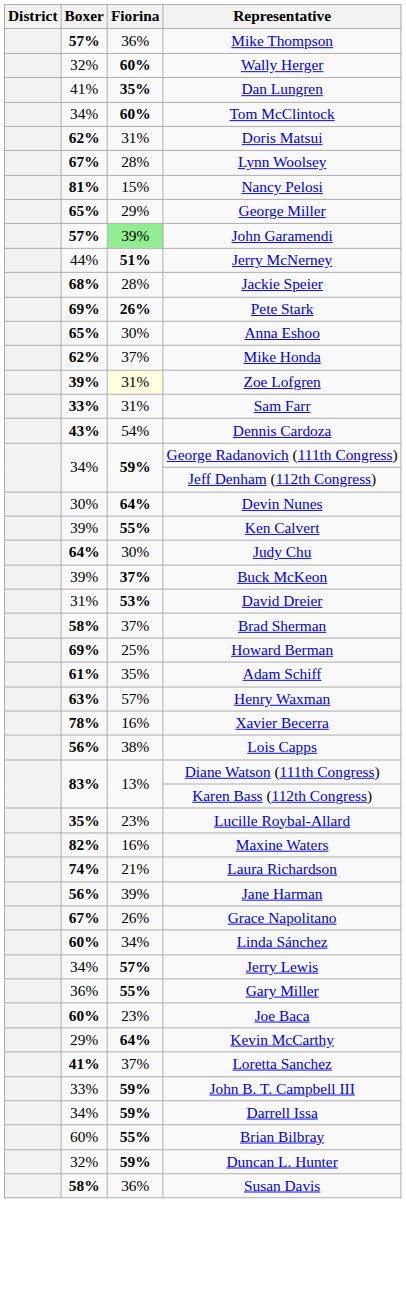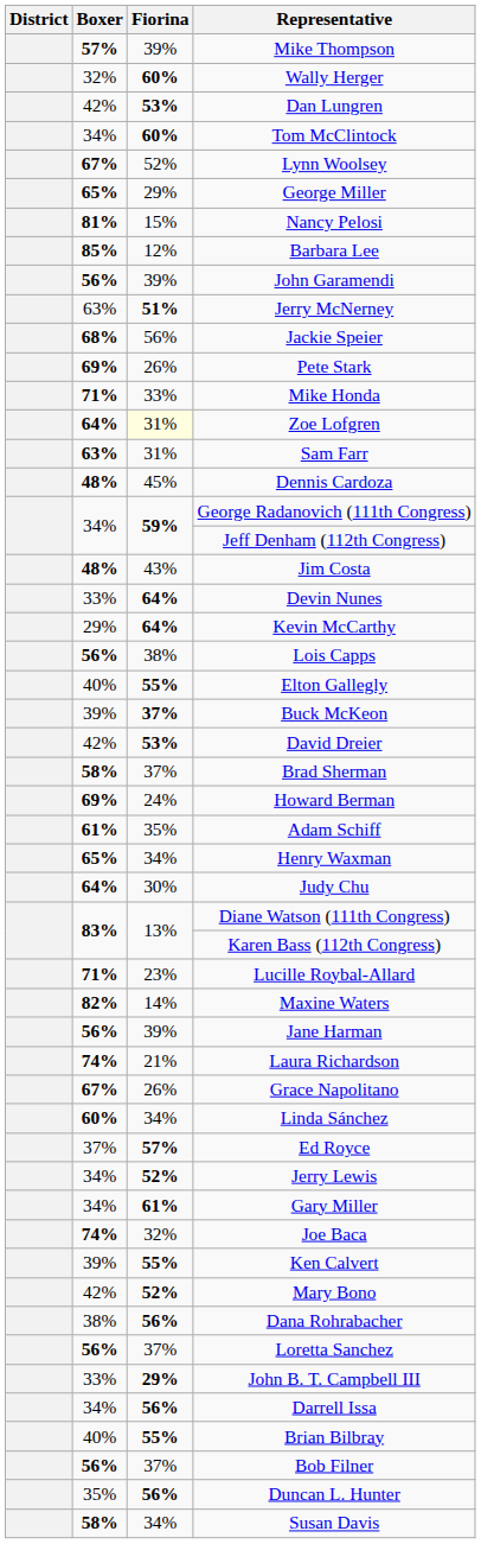Mike Thompson | Fiorina: 36% -> 39%
Dan Lungren | Boxer: 41% -> 42%
Dan Lungren | Fiorina: 35% -> 53%
- row: 62% | 31% | Doris Matsui
Lynn Woolsey | Fiorina: 28% -> 52%
rows swapped: George Miller <-> Nancy Pelosi
+ row: 85% | 12% | Barbara Lee
John Garamendi | Boxer: 57% -> 56%
John Garamendi | Fiorina: lightgreen background -> no background
Jerry McNerney | Boxer: 44% -> 63%
Jackie Speier | Fiorina: 28% -> 56%
Pete Stark | Fiorina: bold -> normal
- row: 65% | 30% | Anna Eshoo
Mike Honda | Boxer: 62% -> 71%
Mike Honda | Fiorina: 37% -> 33%
Zoe Lofgren | Boxer: 39% -> 64%
Sam Farr | Boxer: 33% -> 63%
Dennis Cardoza | Boxer: 43% -> 48%
Dennis Cardoza | Fiorina: 54% -> 45%
+ row: 48% | 43% | Jim Costa
Devin Nunes | Boxer: 30% -> 33%
rows swapped: Kevin McCarthy <-> Ken Calvert
rows swapped: Lois Capps <-> Judy Chu
+ row: 40% | 55% | Elton Gallegly
David Dreier | Boxer: 31% -> 42%
Howard Berman | Fiorina: 25% -> 24%
Henry Waxman | Boxer: 63% -> 65%
Henry Waxman | Fiorina: 57% -> 34%
- row: 78% | 16% | Xavier Becerra
Lucille Roybal-Allard | Boxer: 35% -> 71%
Maxine Waters | Fiorina: 16% -> 14%
rows swapped: Jane Harman <-> Laura Richardson
+ row: 37% | 57% | Ed Royce
Jerry Lewis | Fiorina: 57% -> 52%
Gary Miller | Boxer: 36% -> 34%
Gary Miller | Fiorina: 55% -> 61%
Joe Baca | Boxer: 60% -> 74%
Joe Baca | Fiorina: 23% -> 32%
+ row: 42% | 52% | Mary Bono
+ row: 38% | 56% | Dana Rohrabacher
Loretta Sanchez | Boxer: 41% -> 56%
John B. T. Campbell III | Fiorina: 59% -> 29%
Darrell Issa | Fiorina: 59% -> 56%
Brian Bilbray | Boxer: 60% -> 40%
+ row: 56% | 37% | Bob Filner
Duncan L. Hunter | Boxer: 32% -> 35%
Duncan L. Hunter | Fiorina: 59% -> 56%
Susan Davis | Fiorina: 36% -> 34%
